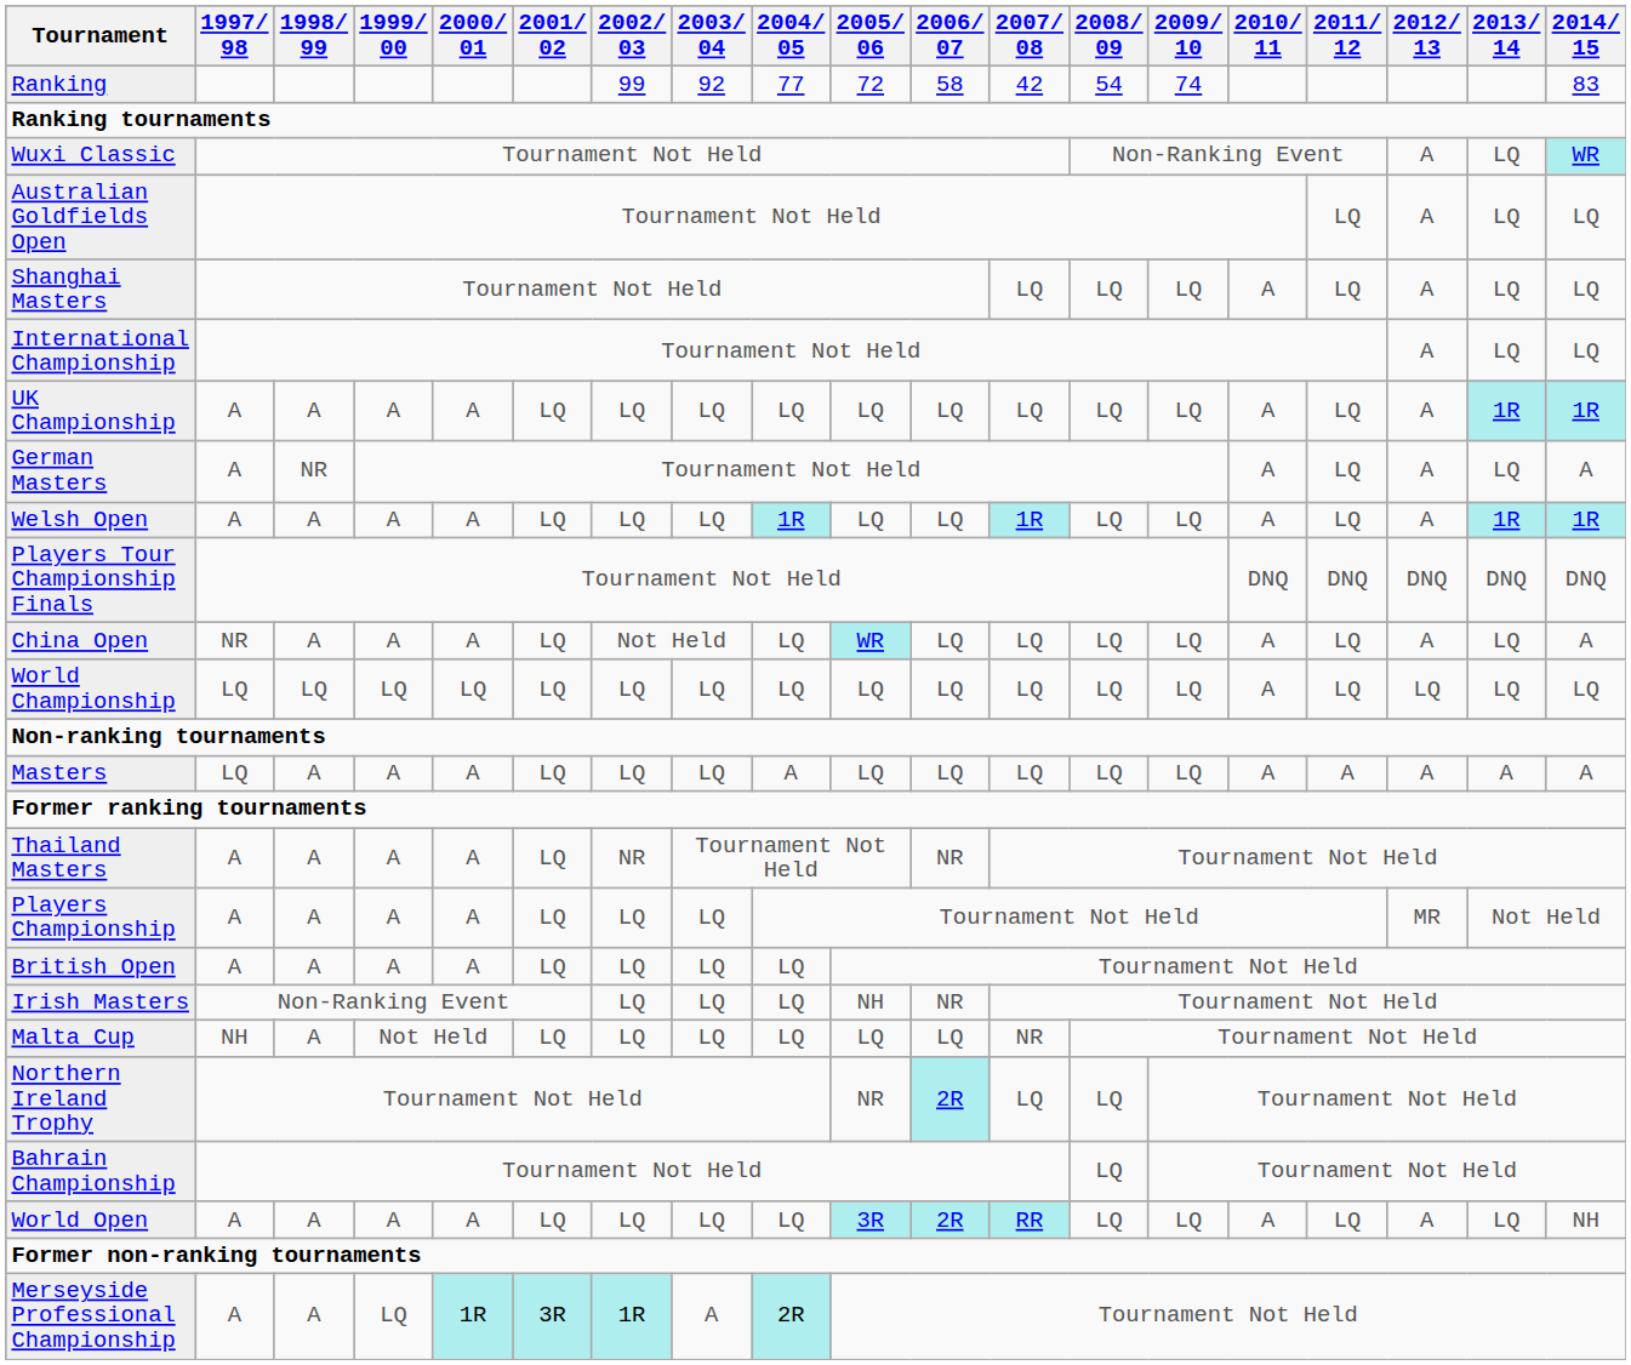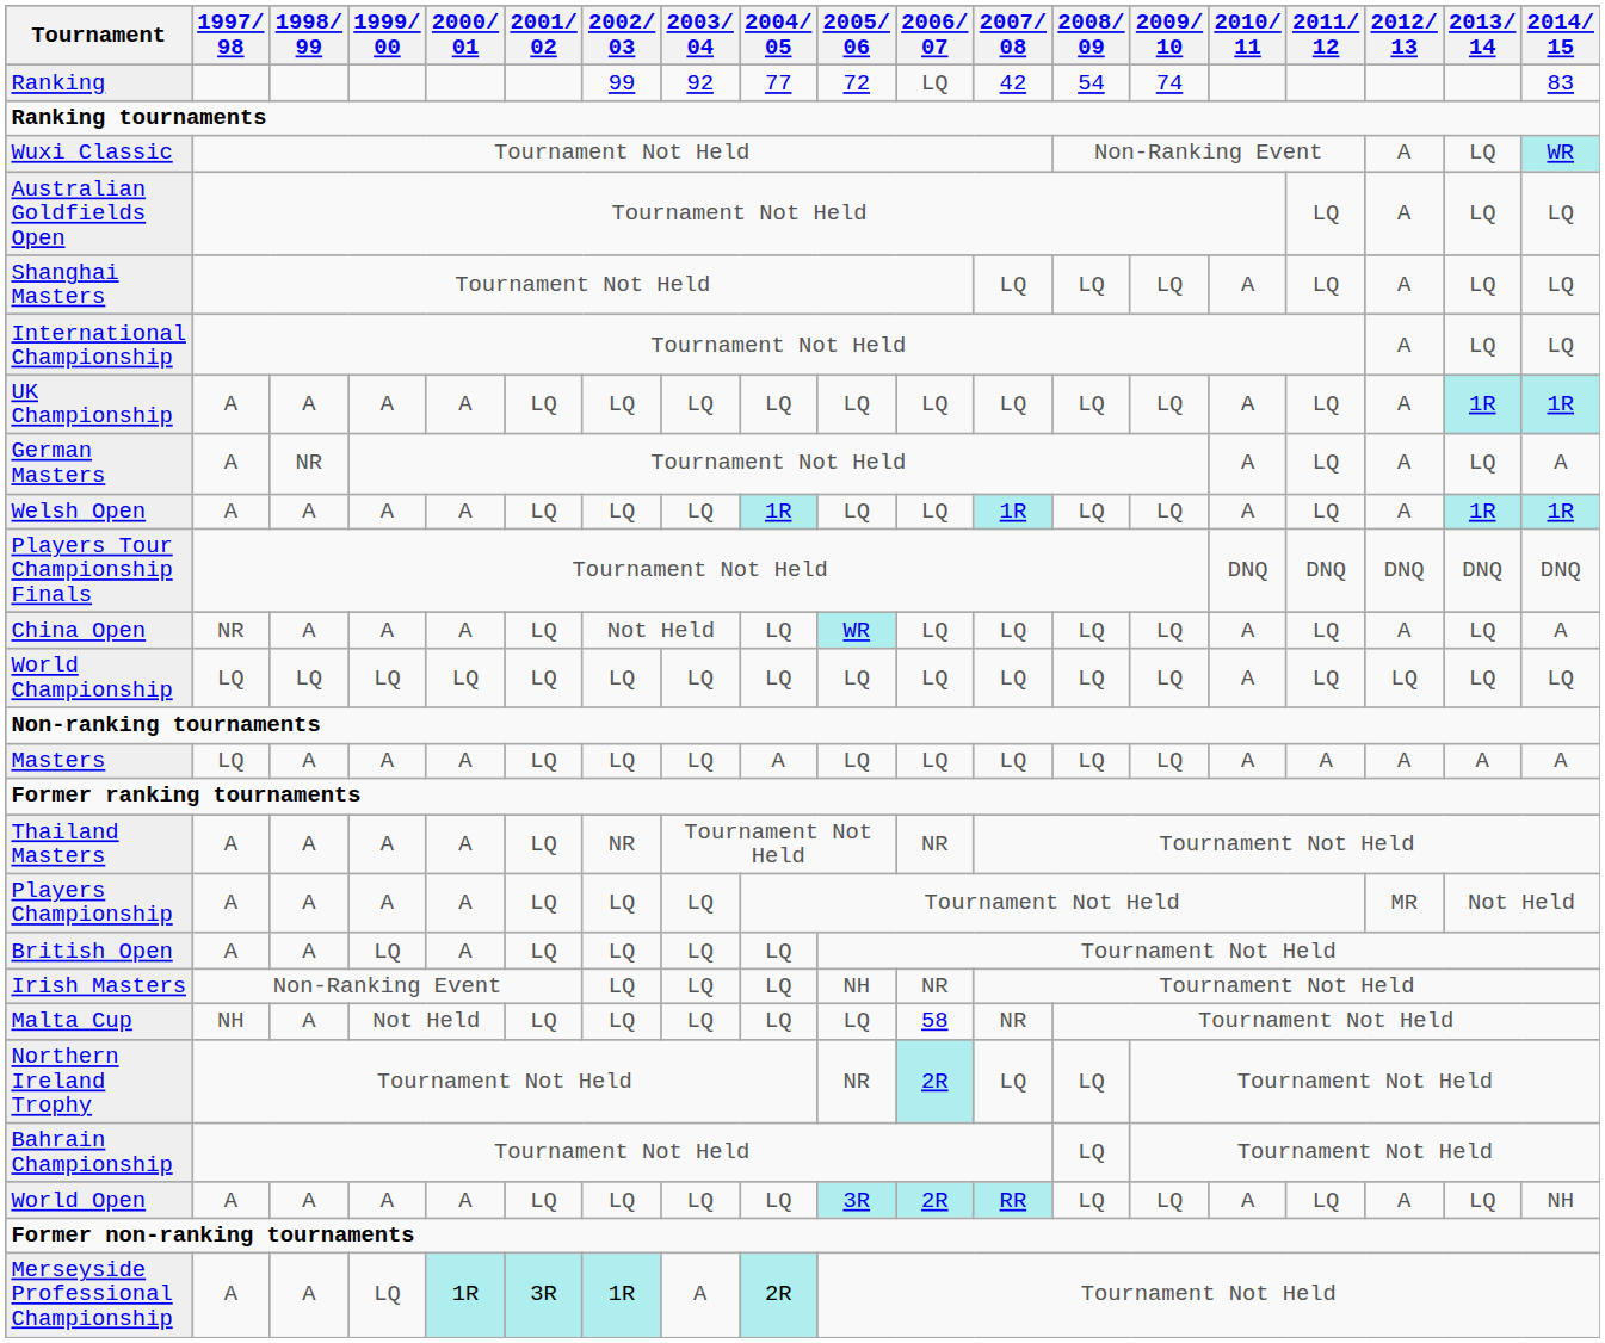Ranking | 2006/ 07: 58 -> LQ
British Open | 1999/ 00: A -> LQ
Malta Cup | 2006/ 07: LQ -> 58
